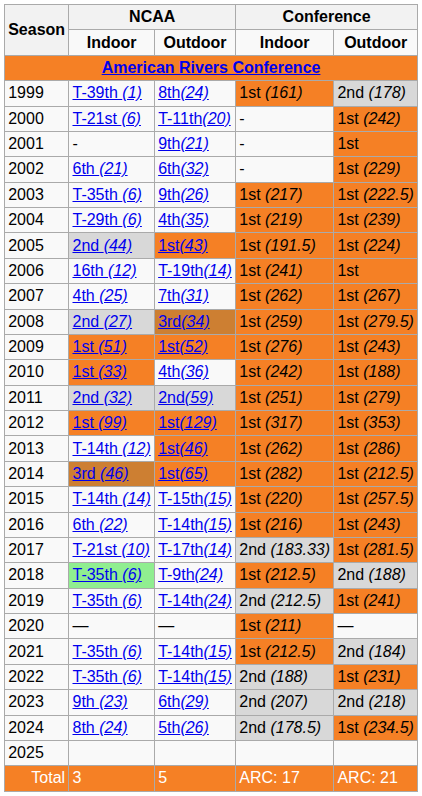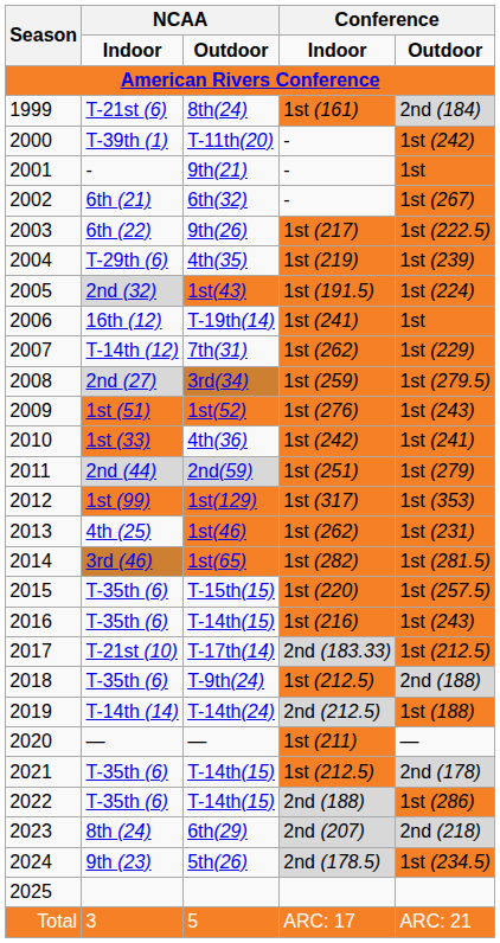8th(24) | column 2: T-39th (1) -> T-21st (6)
8th(24) | column 5: 2nd (178) -> 2nd (184)
T-11th(20) | column 2: T-21st (6) -> T-39th (1)
6th(32) | column 5: 1st (229) -> 1st (267)
9th(26) | column 2: T-35th (6) -> 6th (22)
1st(43) | column 2: 2nd (44) -> 2nd (32)
7th(31) | column 2: 4th (25) -> T-14th (12)
7th(31) | column 5: 1st (267) -> 1st (229)
4th(36) | column 5: 1st (188) -> 1st (241)
2nd(59) | column 2: 2nd (32) -> 2nd (44)
1st(46) | column 2: T-14th (12) -> 4th (25)
1st(46) | column 5: 1st (286) -> 1st (231)
1st(65) | column 5: 1st (212.5) -> 1st (281.5)
T-15th(15) | column 2: T-14th (14) -> T-35th (6)
2016 / T-14th(15) | column 2: 6th (22) -> T-35th (6)
T-17th(14) | column 5: 1st (281.5) -> 1st (212.5)
T-9th(24) | column 2: lightgreen background -> no background
T-14th(24) | column 2: T-35th (6) -> T-14th (14)
T-14th(24) | column 5: 1st (241) -> 1st (188)
2021 / T-14th(15) | column 5: 2nd (184) -> 2nd (178)
2022 / T-14th(15) | column 5: 1st (231) -> 1st (286)
6th(29) | column 2: 9th (23) -> 8th (24)
5th(26) | column 2: 8th (24) -> 9th (23)
